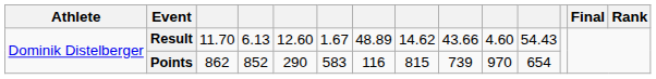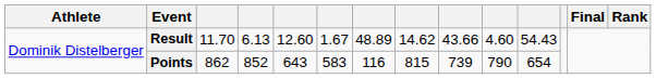Points | column 5: 290 -> 643
Points | column 10: 970 -> 790
